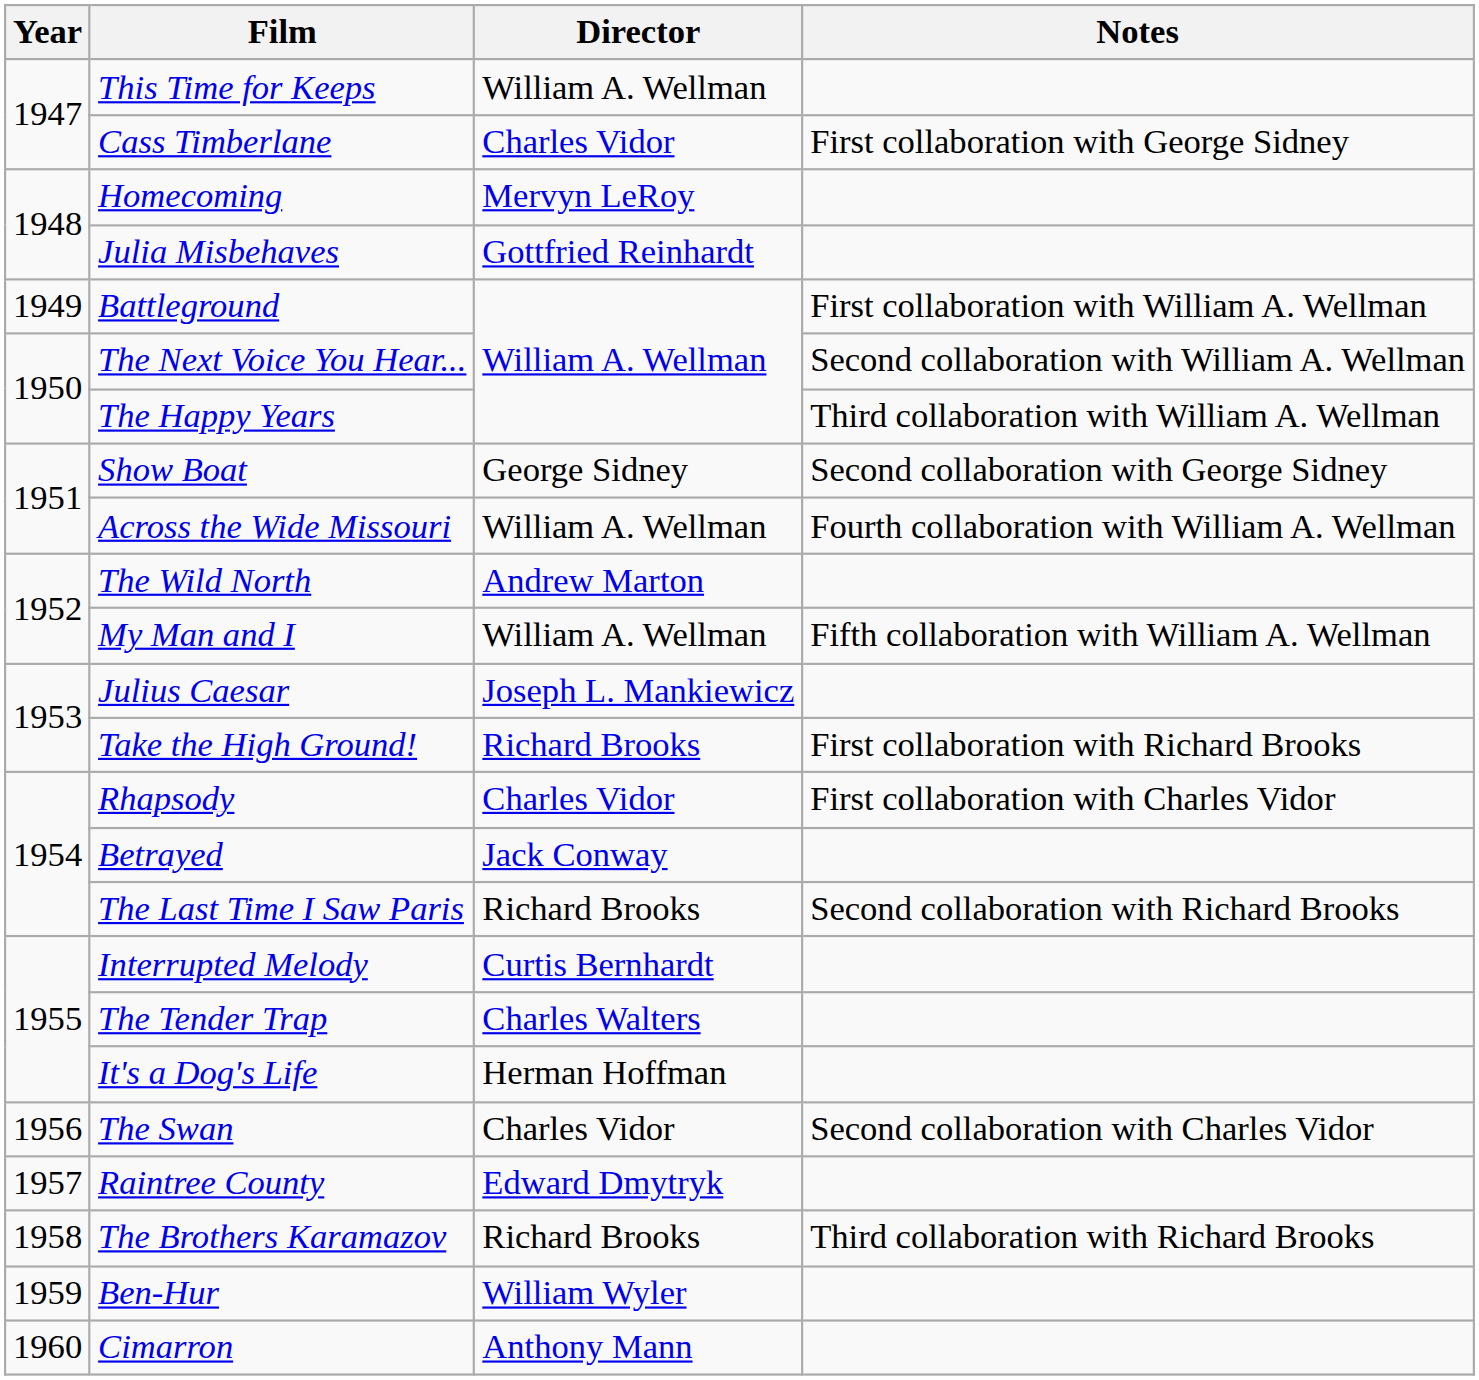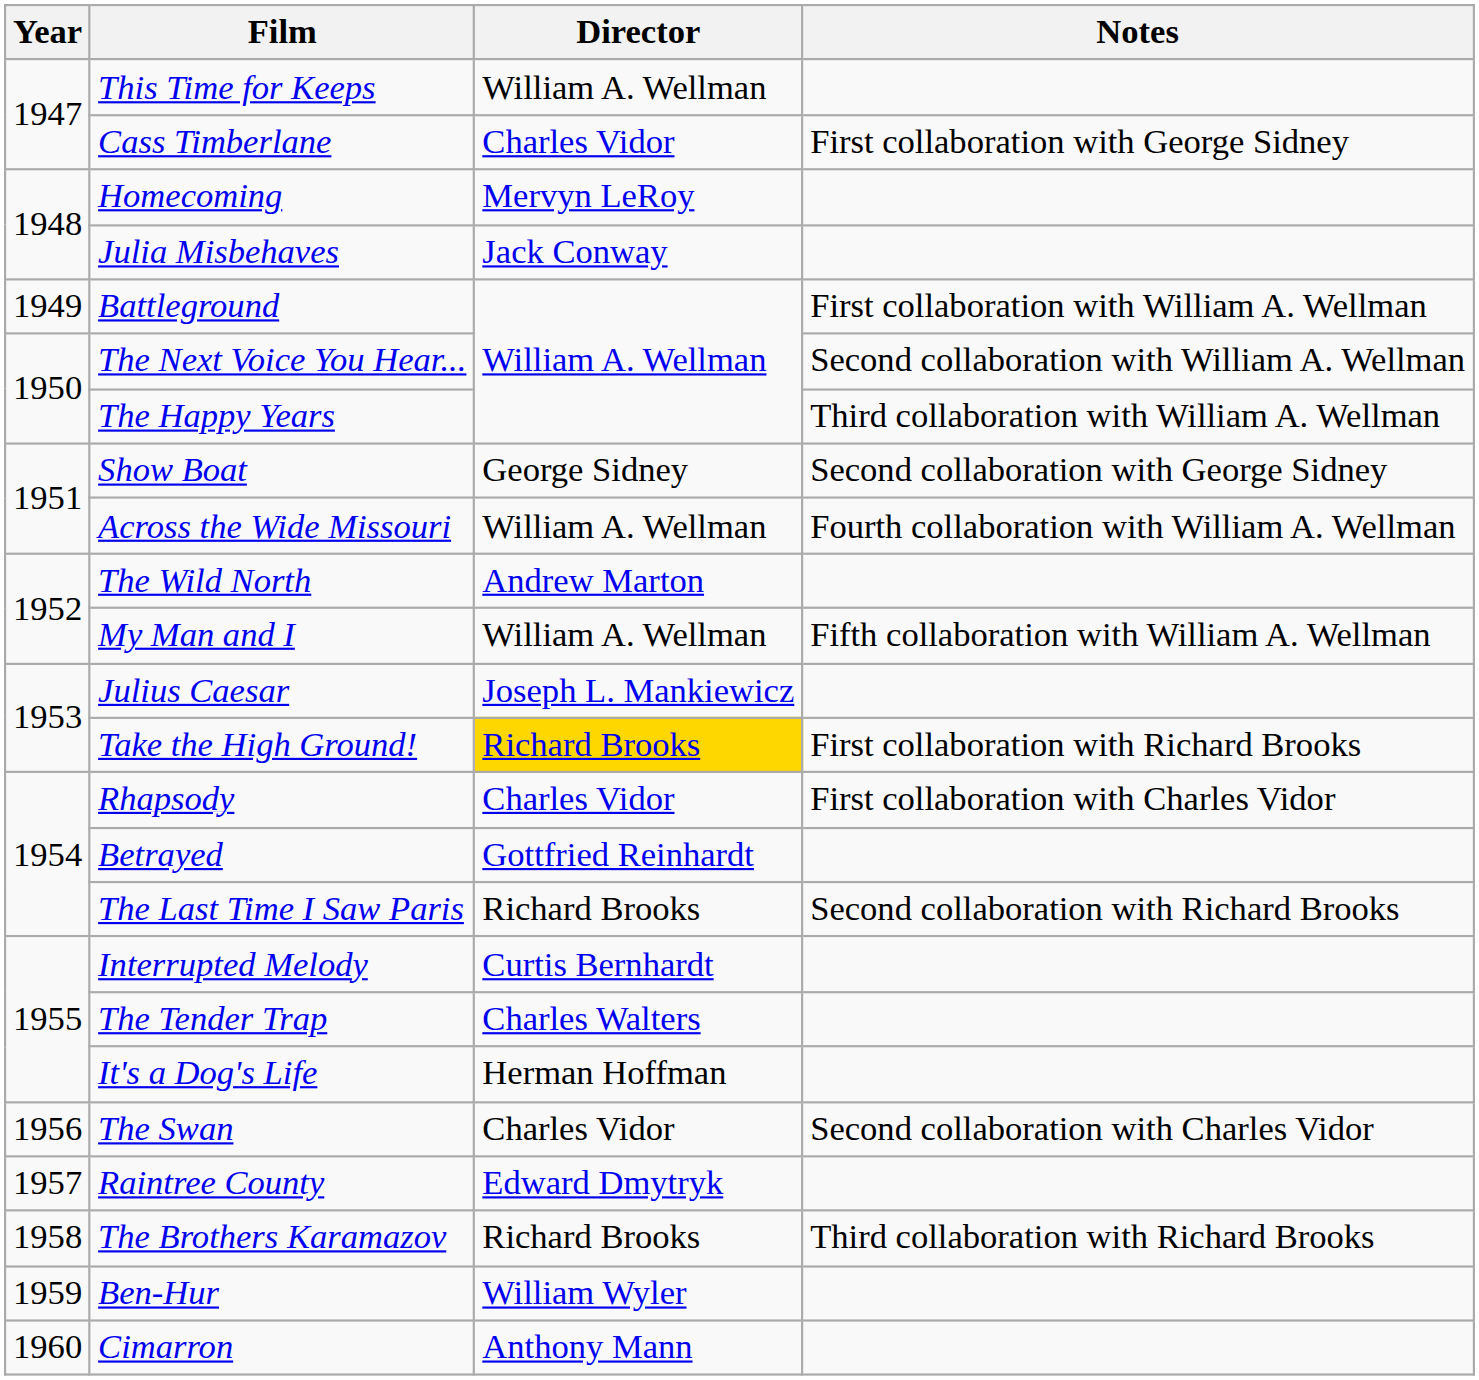Julia Misbehaves | Director: Gottfried Reinhardt -> Jack Conway
Take the High Ground! | Director: no background -> gold background
Betrayed | Director: Jack Conway -> Gottfried Reinhardt
